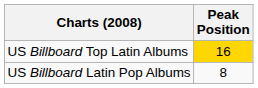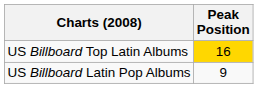US Billboard Latin Pop Albums | Peak Position: 8 -> 9
